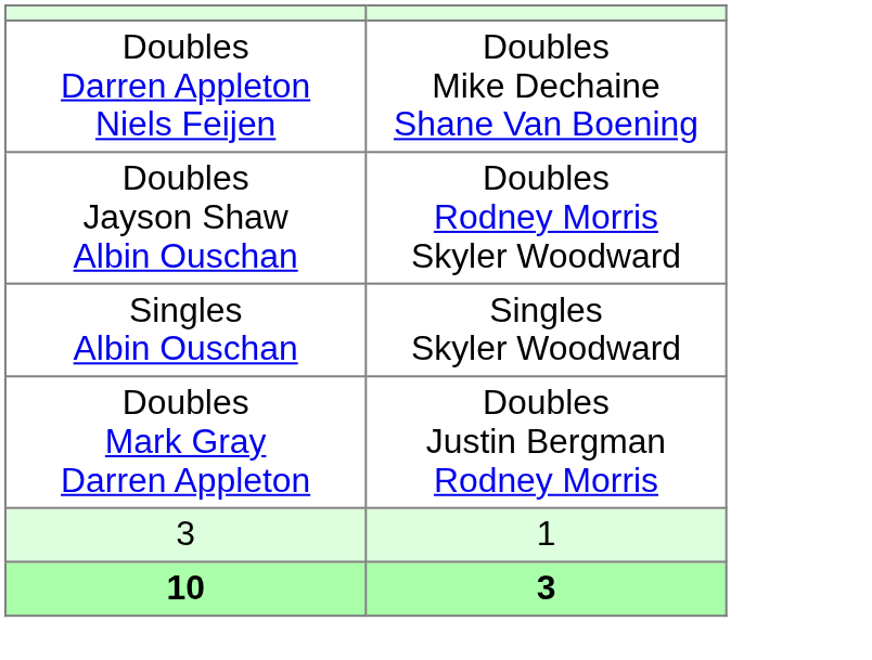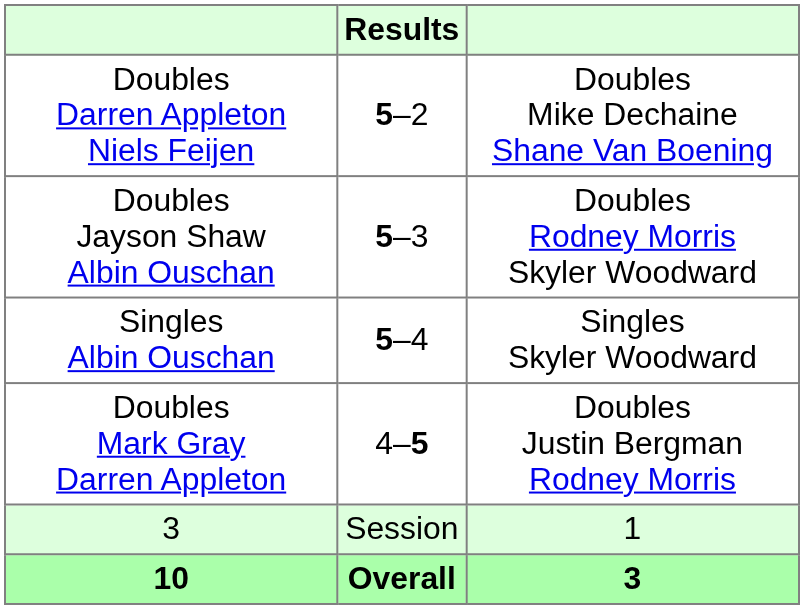+ column: Results | 5–2 | 5–3 | 5–4 | 4–5 | Session | Overall
